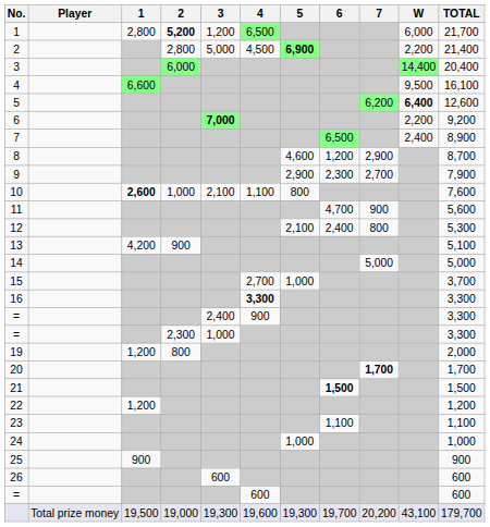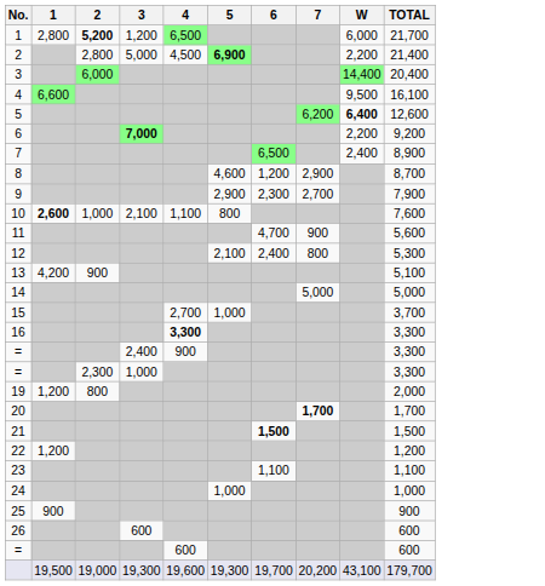- column: Player | Total prize money
